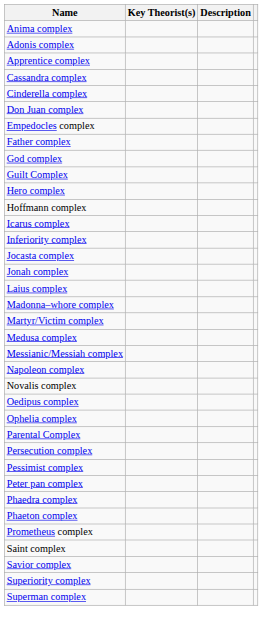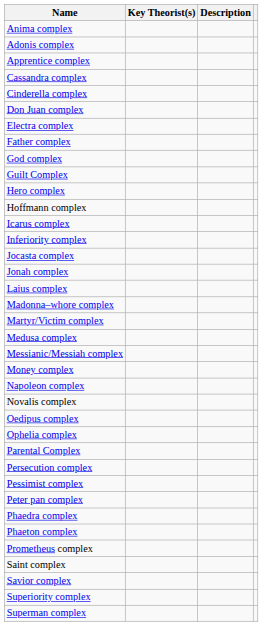+ row: Electra complex
- row: Empedocles complex
+ row: Money complex
